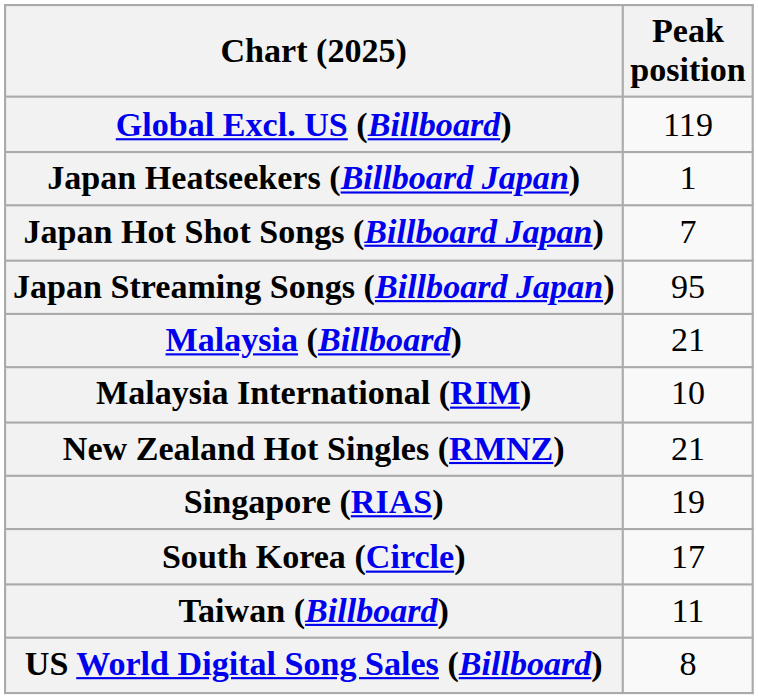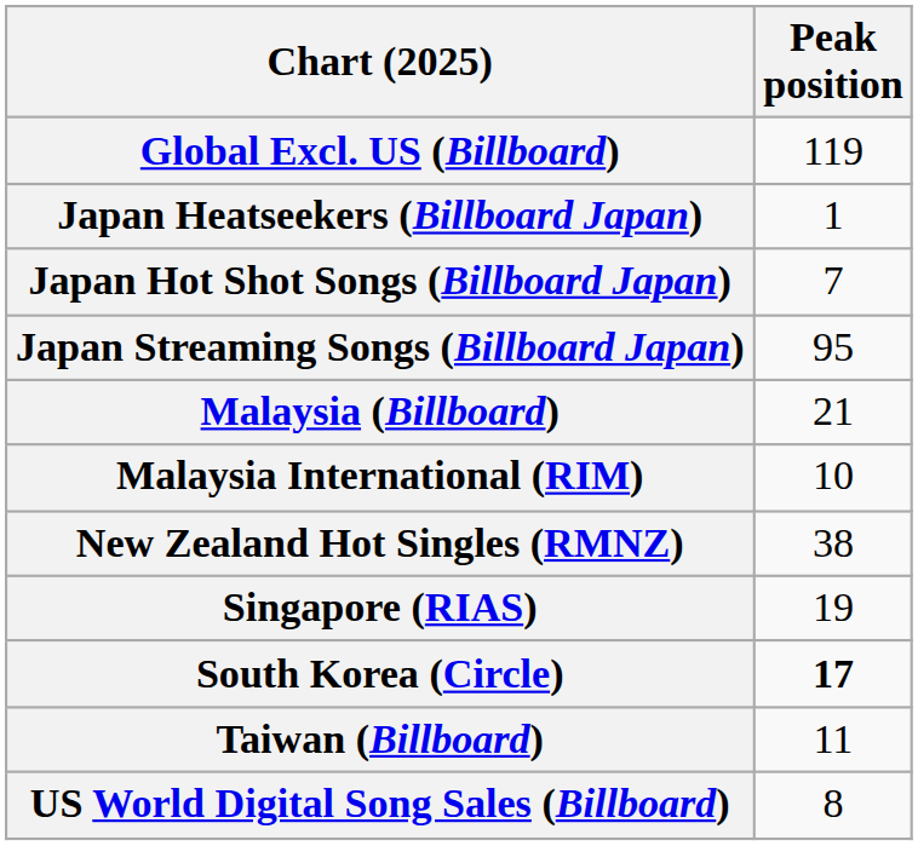New Zealand Hot Singles (RMNZ) | Peak position: 21 -> 38
South Korea (Circle) | Peak position: normal -> bold
